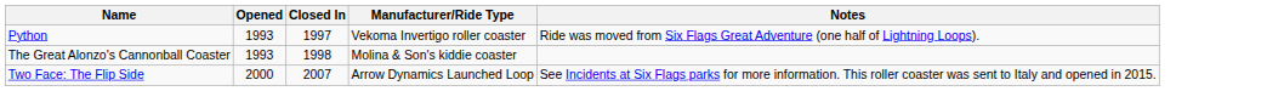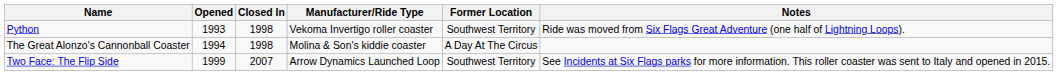+ column: Former Location | Southwest Territory | A Day At The Circus | Southwest Territory
Python | Closed In: 1997 -> 1998
The Great Alonzo's Cannonball Coaster | Opened: 1993 -> 1994
Two Face: The Flip Side | Opened: 2000 -> 1999
